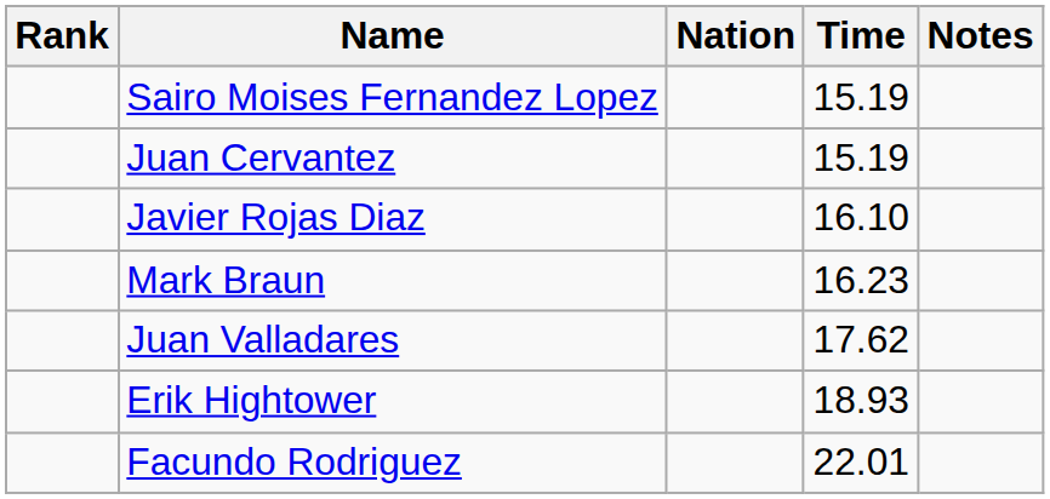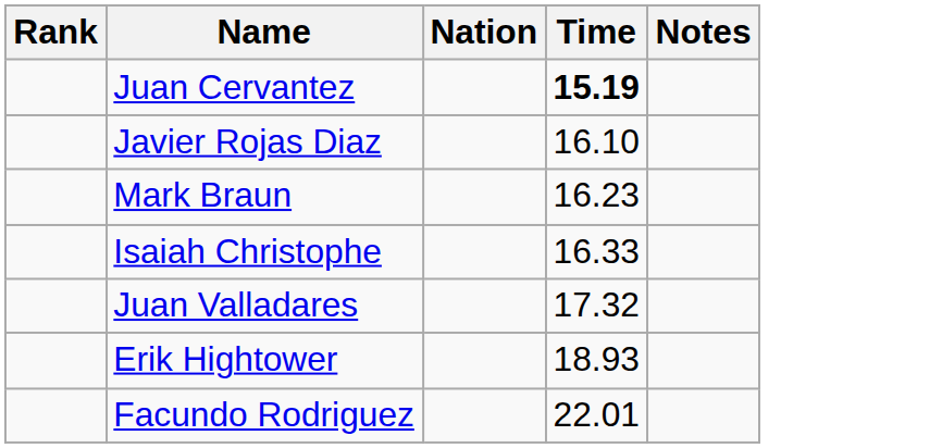- row: Sairo Moises Fernandez Lopez | 15.19
Juan Cervantez | Time: normal -> bold
+ row: Isaiah Christophe | 16.33
Juan Valladares | Time: 17.62 -> 17.32
